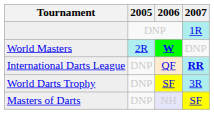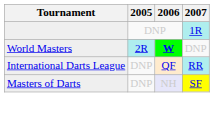International Darts League | 2007: bold -> normal
- row: World Darts Trophy | DNP | SF | 3R
